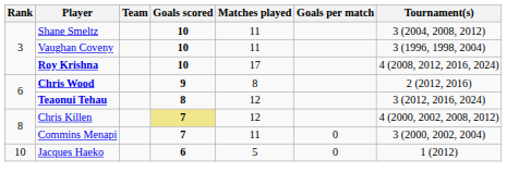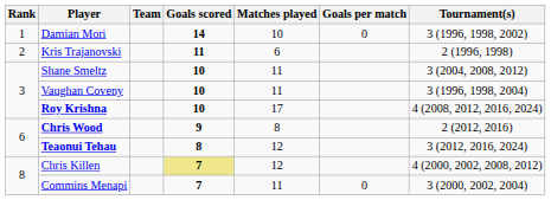+ row: 1 | Damian Mori | 14 | 10 | 0 | 3 (1996, 1998, 2002)
+ row: 2 | Kris Trajanovski | 11 | 6 | 2 (1996, 1998)
- row: 10 | Jacques Haeko | 6 | 5 | 0 | 1 (2012)
